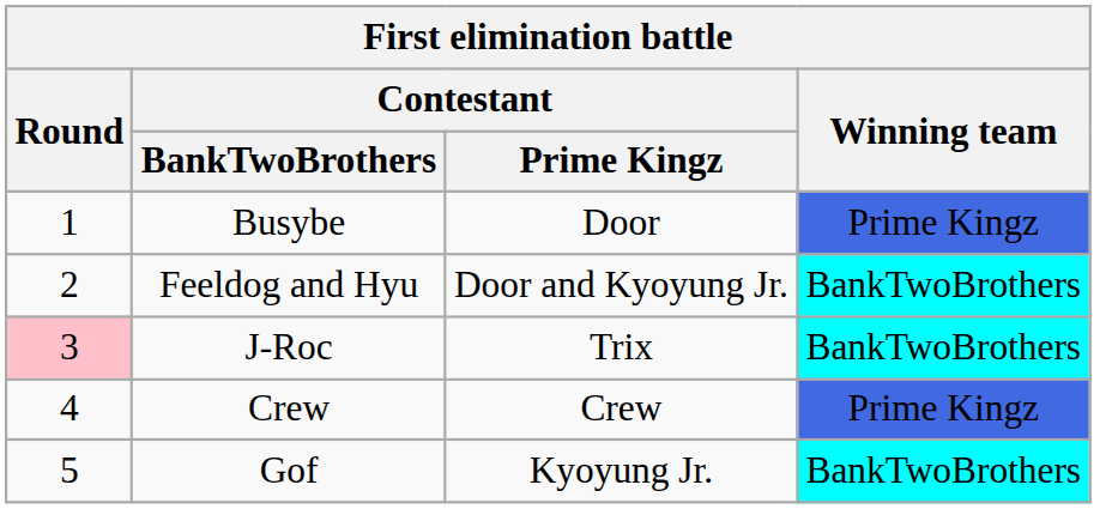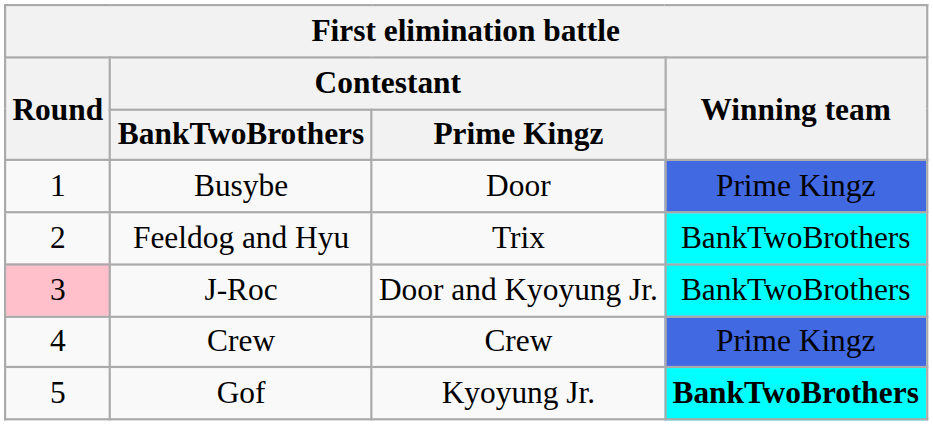Feeldog and Hyu | Contestant / Prime Kingz: Door and Kyoyung Jr. -> Trix
J-Roc | Contestant / Prime Kingz: Trix -> Door and Kyoyung Jr.
Gof | Winning team: normal -> bold
